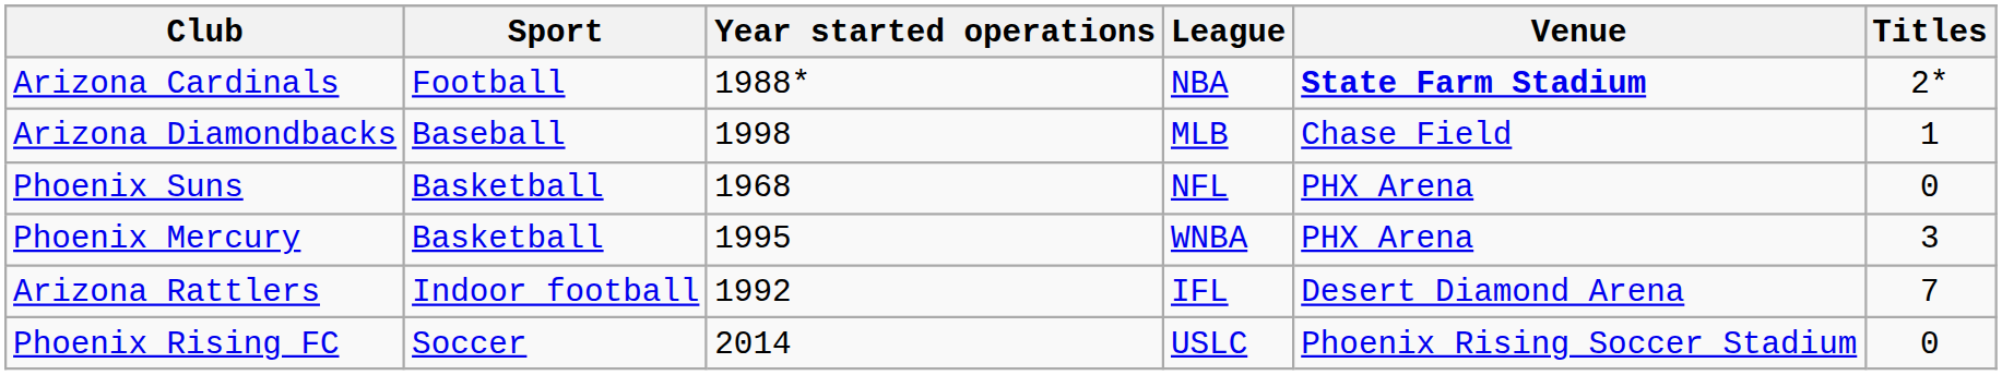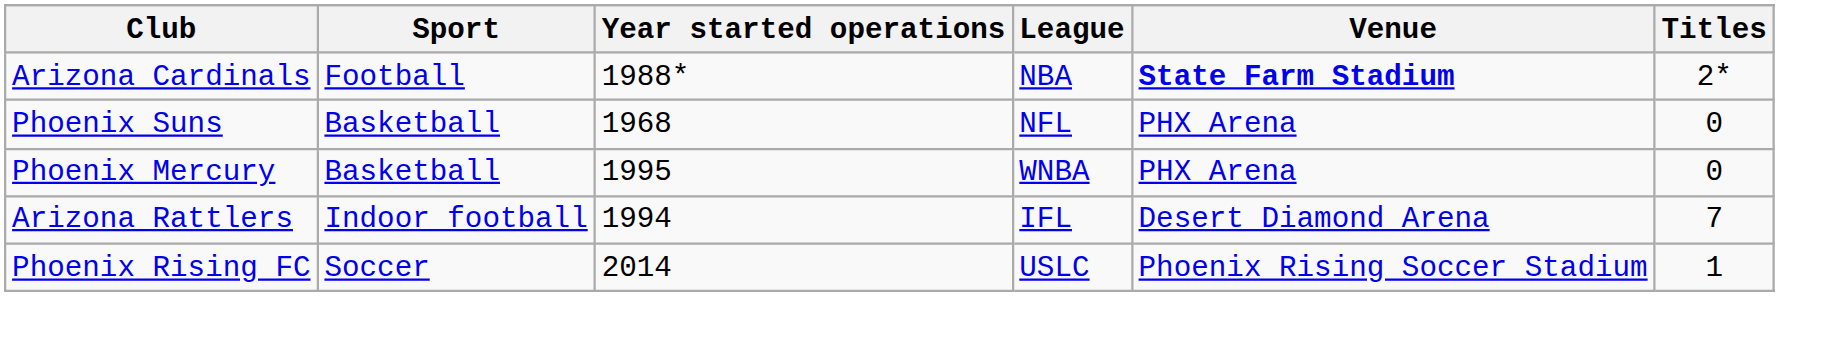- row: Arizona Diamondbacks | Baseball | 1998 | MLB | Chase Field | 1
Phoenix Mercury | Titles: 3 -> 0
Arizona Rattlers | Year started operations: 1992 -> 1994
Phoenix Rising FC | Titles: 0 -> 1
